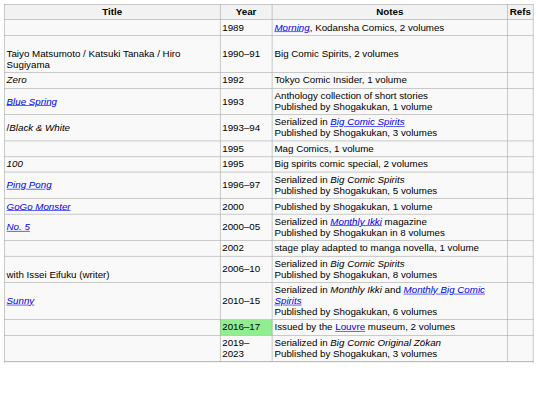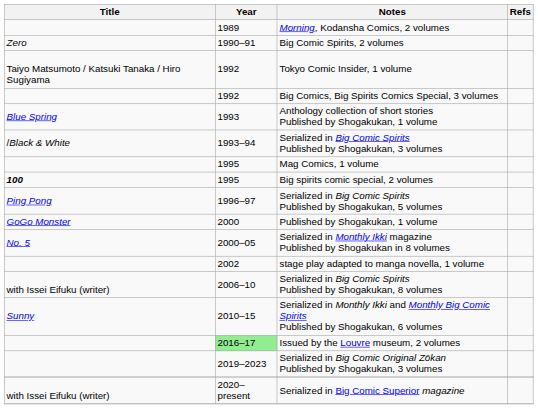Big Comic Spirits, 2 volumes | Title: Taiyo Matsumoto / Katsuki Tanaka / Hiro Sugiyama -> Zero
Tokyo Comic Insider, 1 volume | Title: Zero -> Taiyo Matsumoto / Katsuki Tanaka / Hiro Sugiyama
+ row: 1992 | Big Comics, Big Spirits Comics Special, 3 volumes
Big spirits comic special, 2 volumes | Title: normal -> bold
+ row: with Issei Eifuku (writer) | 2020–present | Serialized in Big Comic Superior magazine
